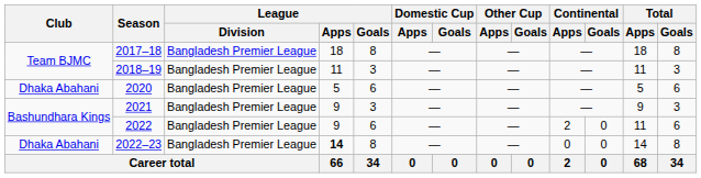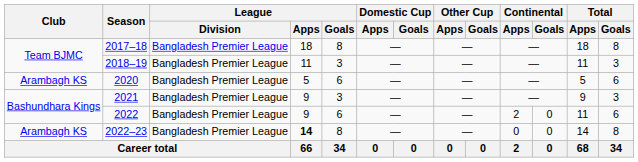2020 | Club: Dhaka Abahani -> Arambagh KS
2022–23 | Club: Dhaka Abahani -> Arambagh KS
